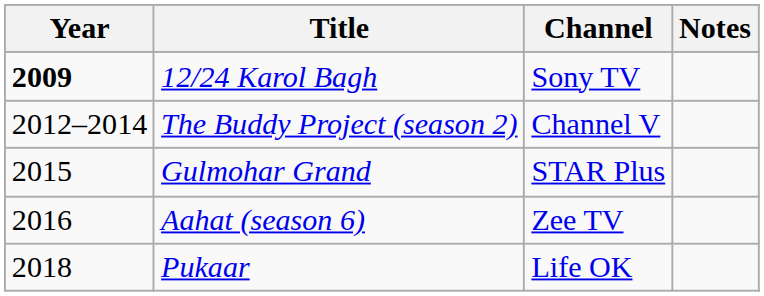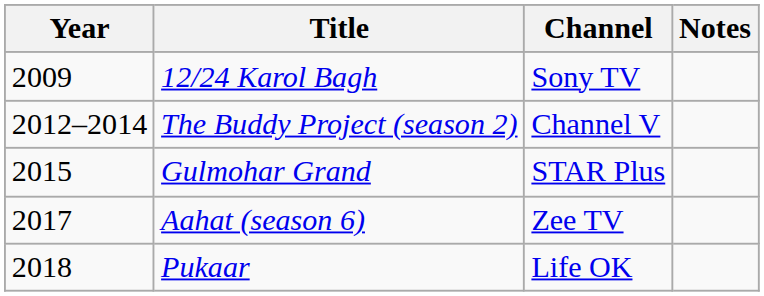12/24 Karol Bagh | Year: bold -> normal
Aahat (season 6) | Year: 2016 -> 2017
